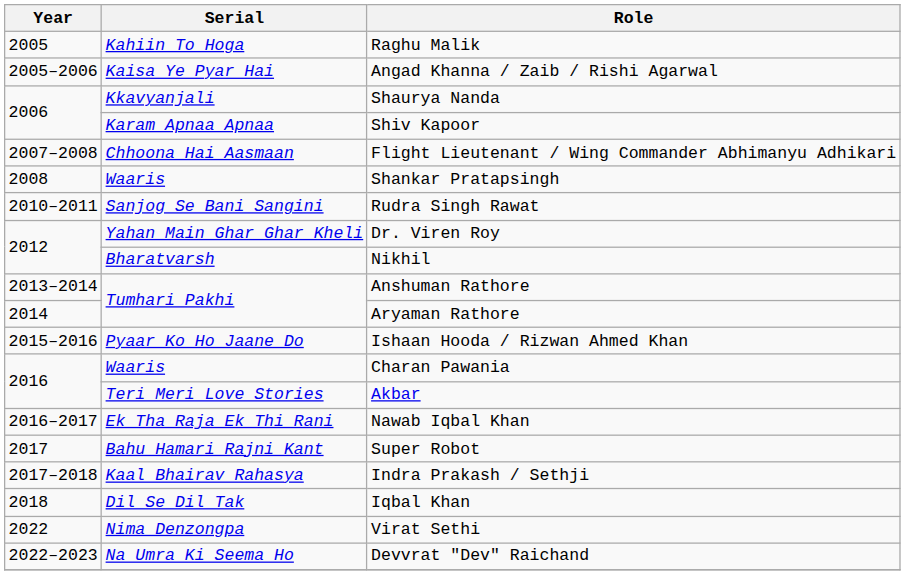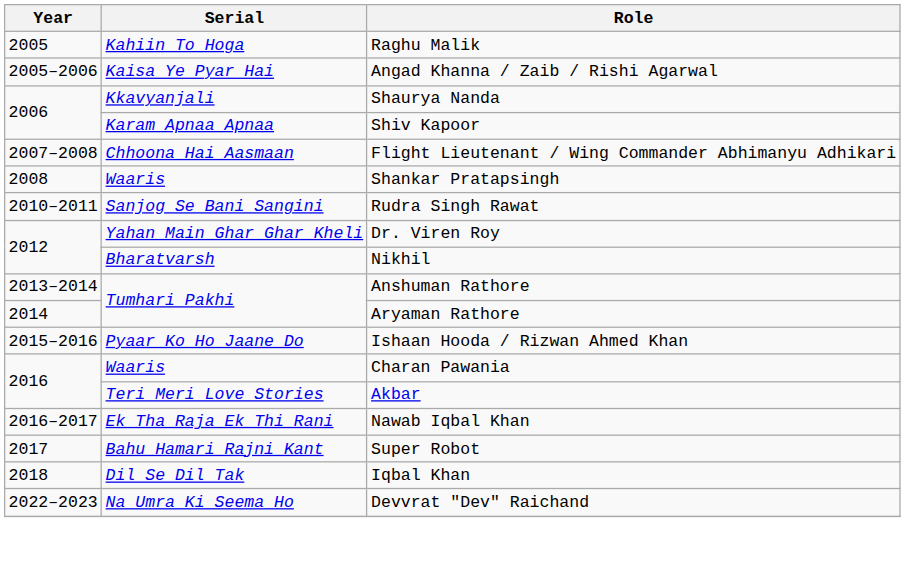- row: 2017–2018 | Kaal Bhairav Rahasya | Indra Prakash / Sethji
- row: 2022 | Nima Denzongpa | Virat Sethi
